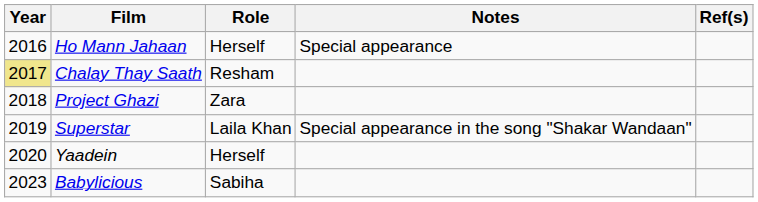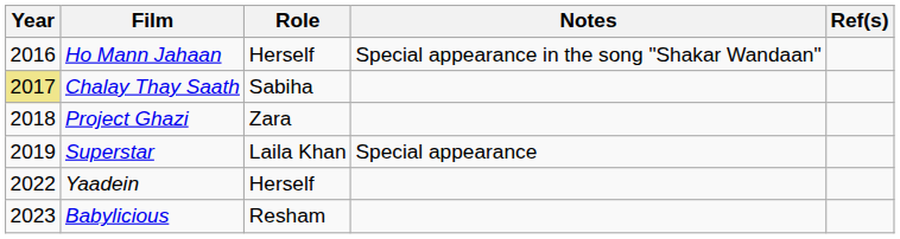Ho Mann Jahaan | Notes: Special appearance -> Special appearance in the song "Shakar Wandaan"
Chalay Thay Saath | Role: Resham -> Sabiha
Superstar | Notes: Special appearance in the song "Shakar Wandaan" -> Special appearance
Yaadein | Year: 2020 -> 2022
Babylicious | Role: Sabiha -> Resham
